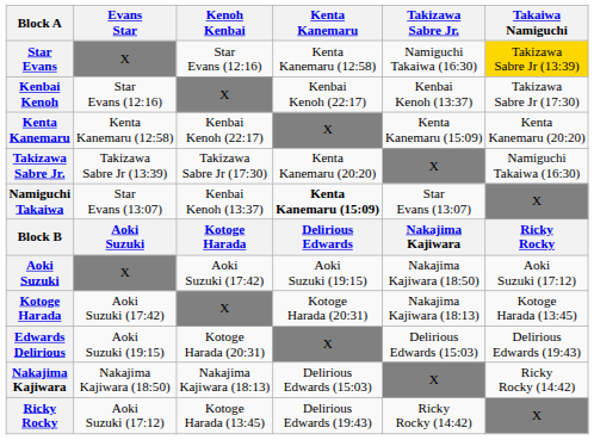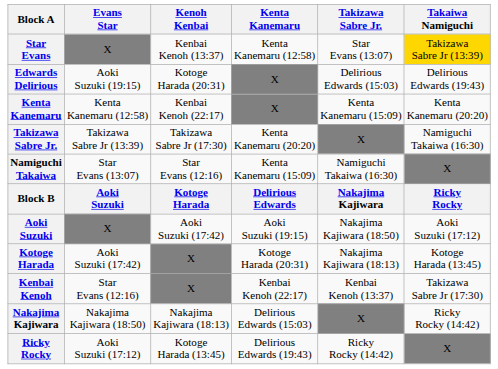Star Evans | Kenoh Kenbai: Star Evans (12:16) -> Kenbai Kenoh (13:37)
Star Evans | Takizawa Sabre Jr.: Namiguchi Takaiwa (16:30) -> Star Evans (13:07)
rows swapped: Kenbai Kenoh <-> Edwards Delirious
Namiguchi Takaiwa | Kenoh Kenbai: Kenbai Kenoh (13:37) -> Star Evans (12:16)
Namiguchi Takaiwa | Kenta Kanemaru: bold -> normal
Namiguchi Takaiwa | Takizawa Sabre Jr.: Star Evans (13:07) -> Namiguchi Takaiwa (16:30)
